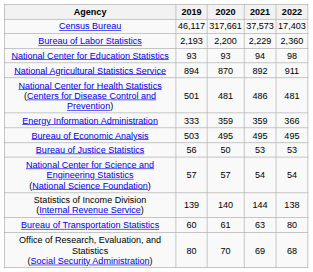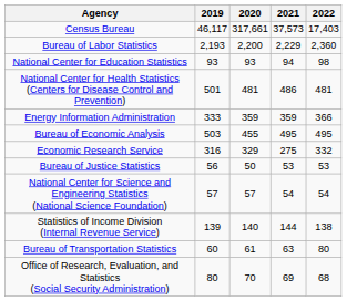- row: National Agricultural Statistics Service | 894 | 870 | 892 | 911
Bureau of Economic Analysis | 2020: 495 -> 455
+ row: Economic Research Service | 316 | 329 | 275 | 332
